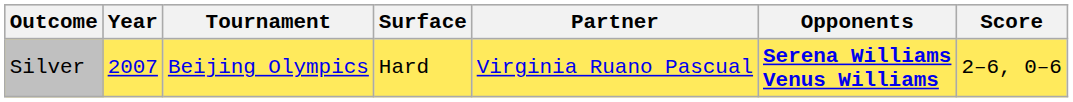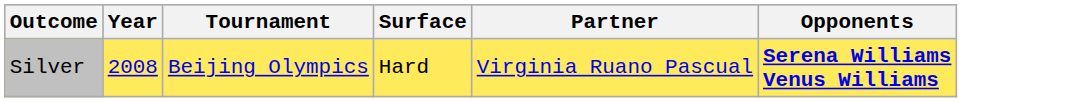- column: Score | 2–6, 0–6
Silver | Year: 2007 -> 2008
